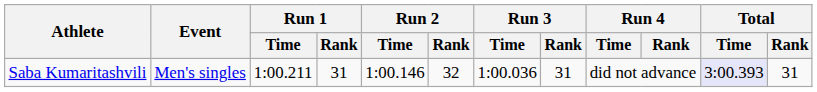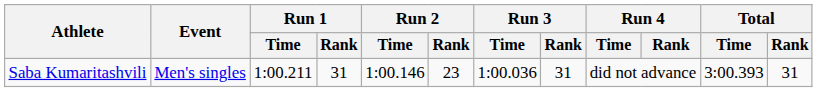Saba Kumaritashvili | Run 2 / Rank: 32 -> 23
Saba Kumaritashvili | Total / Time: lavender background -> no background
